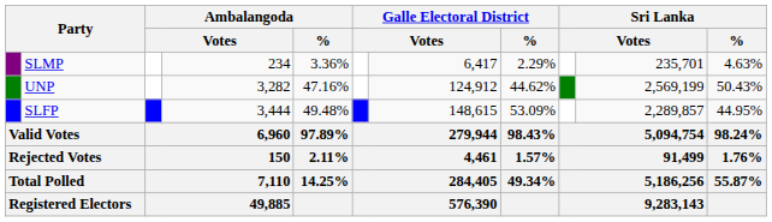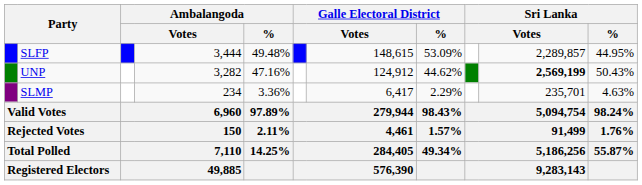rows swapped: SLFP <-> SLMP
UNP | column 10: normal -> bold
